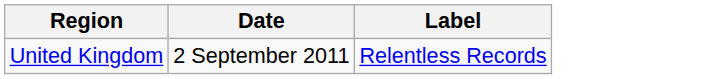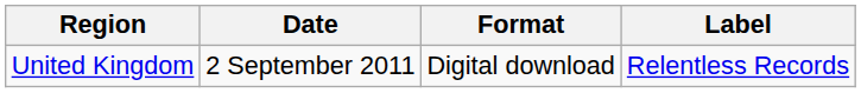+ column: Format | Digital download
